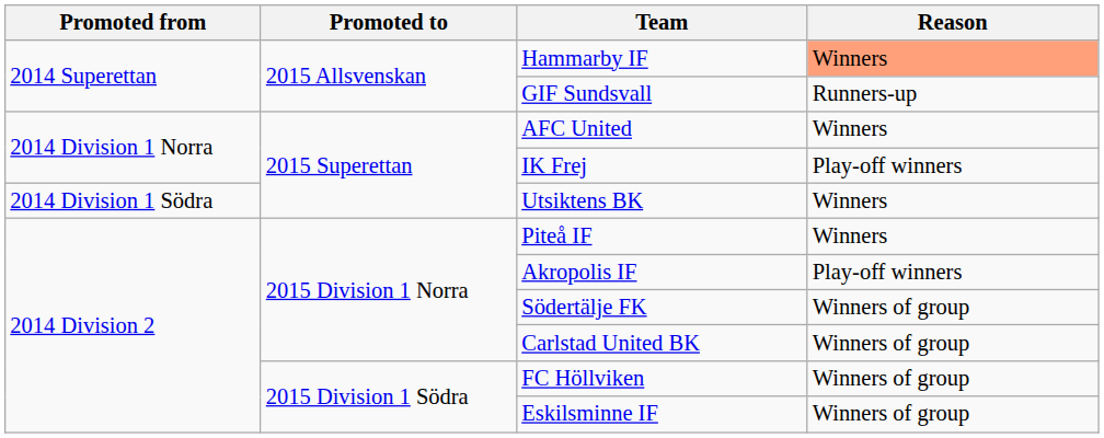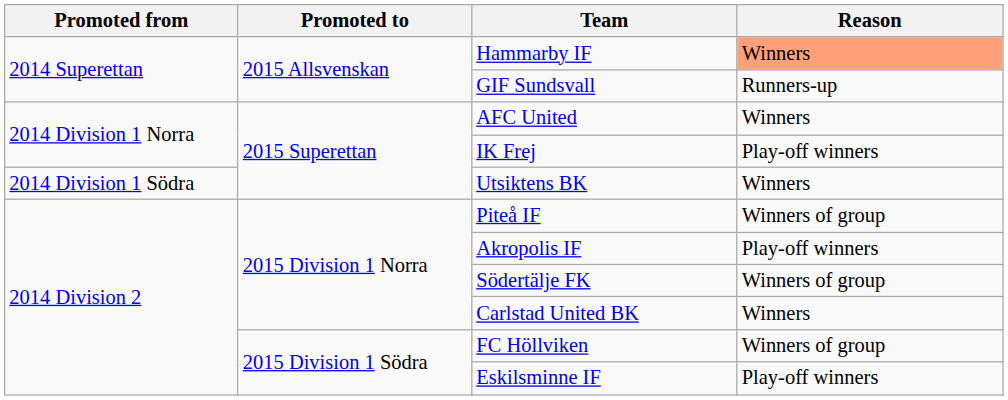Piteå IF | Reason: Winners -> Winners of group
Carlstad United BK | Reason: Winners of group -> Winners
Eskilsminne IF | Reason: Winners of group -> Play-off winners
